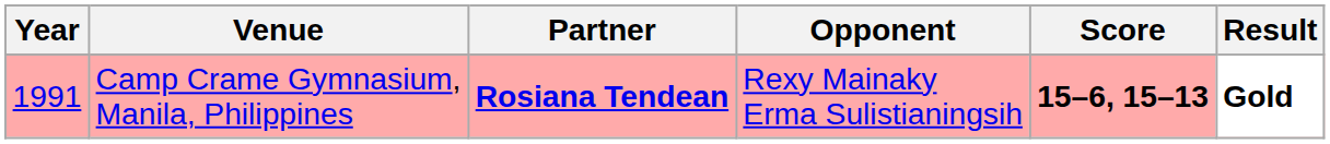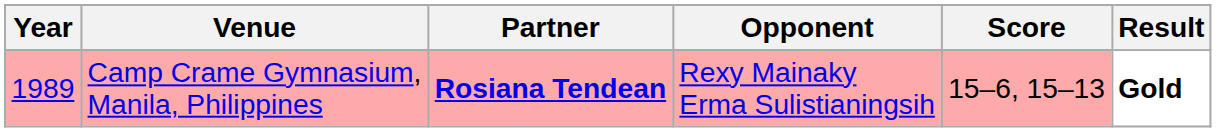Camp Crame Gymnasium, Manila, Philippines | Year: 1991 -> 1989
Camp Crame Gymnasium, Manila, Philippines | Score: bold -> normal
